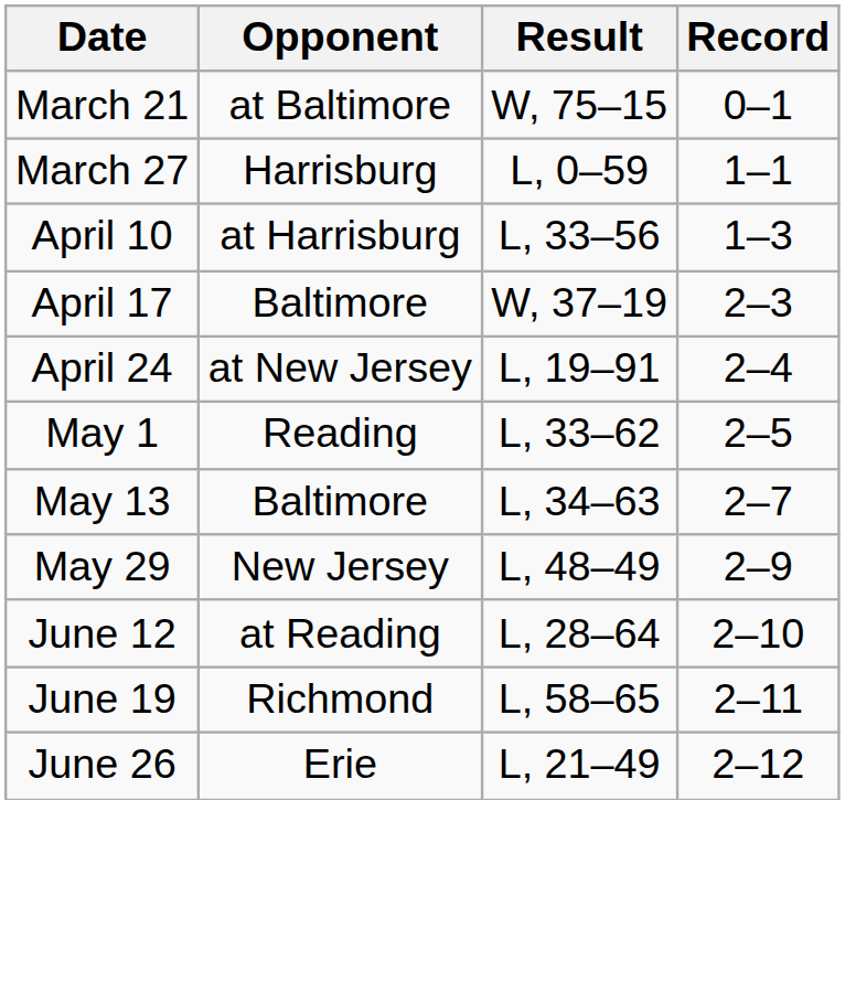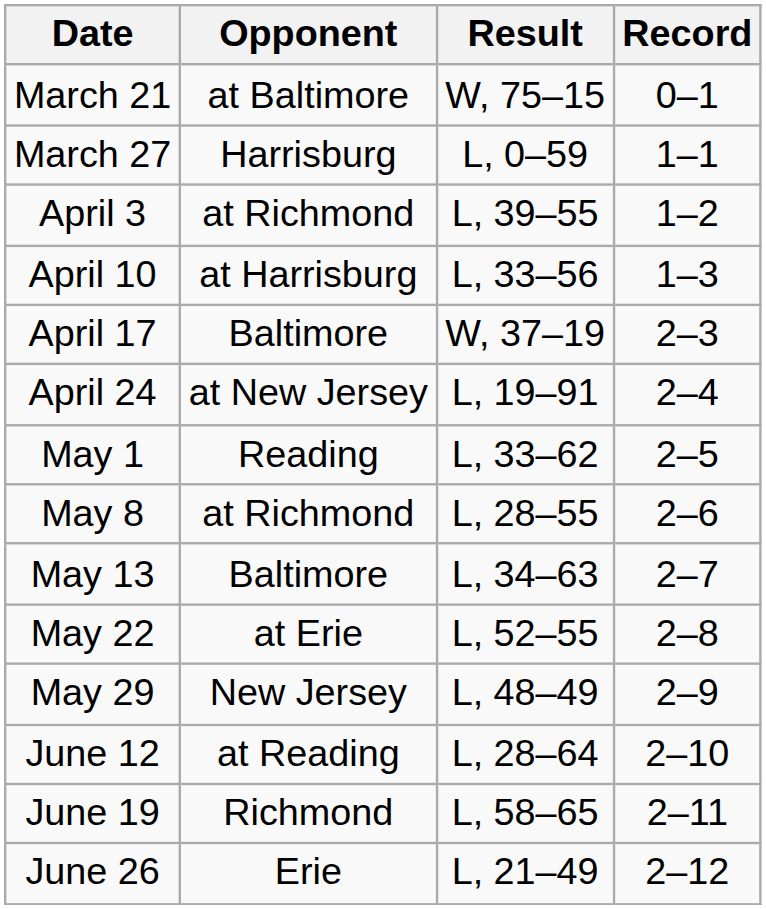+ row: April 3 | at Richmond | L, 39–55 | 1–2
+ row: May 8 | at Richmond | L, 28–55 | 2–6
+ row: May 22 | at Erie | L, 52–55 | 2–8
